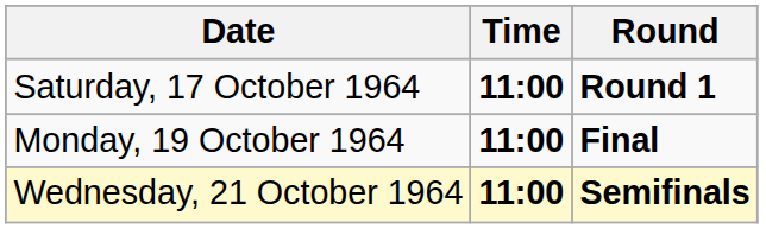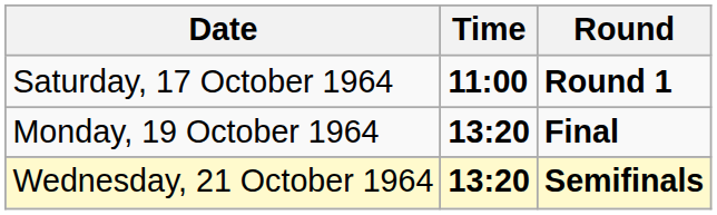Monday, 19 October 1964 | Time: 11:00 -> 13:20
Wednesday, 21 October 1964 | Time: 11:00 -> 13:20
